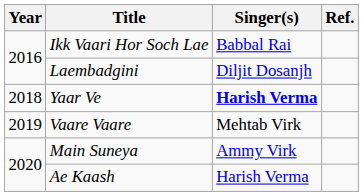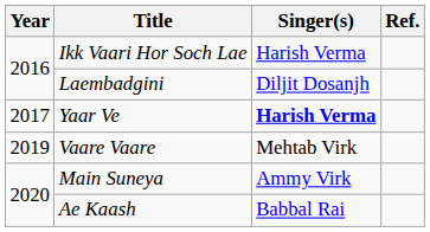Ikk Vaari Hor Soch Lae | Singer(s): Babbal Rai -> Harish Verma
Yaar Ve | Year: 2018 -> 2017
Ae Kaash | Singer(s): Harish Verma -> Babbal Rai
